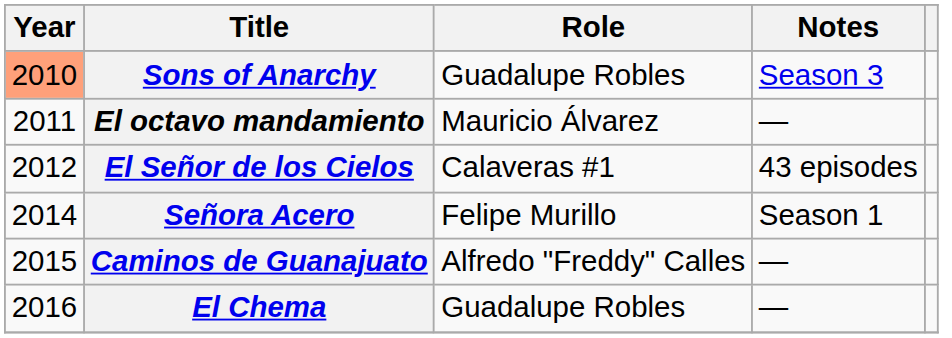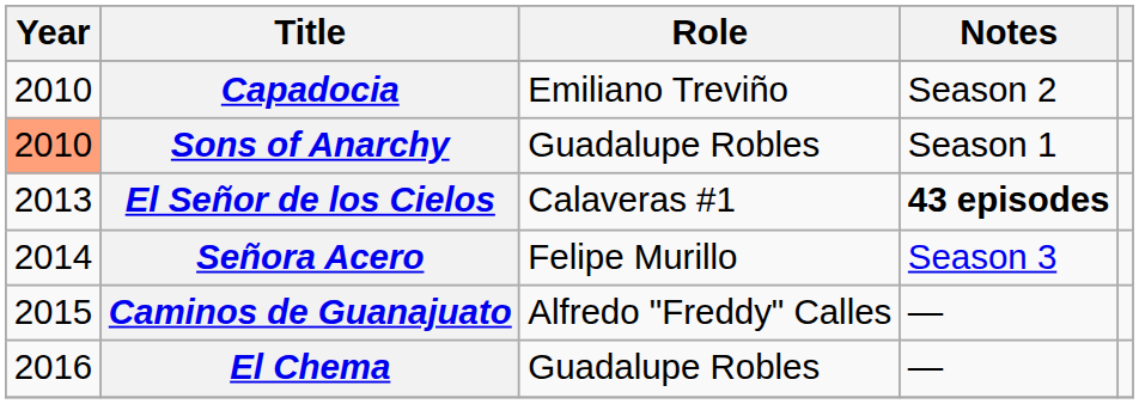+ row: 2010 | Capadocia | Emiliano Treviño | Season 2
Sons of Anarchy | Notes: Season 3 -> Season 1
- row: 2011 | El octavo mandamiento | Mauricio Álvarez | —
El Señor de los Cielos | Year: 2012 -> 2013
El Señor de los Cielos | Notes: normal -> bold
Señora Acero | Notes: Season 1 -> Season 3
